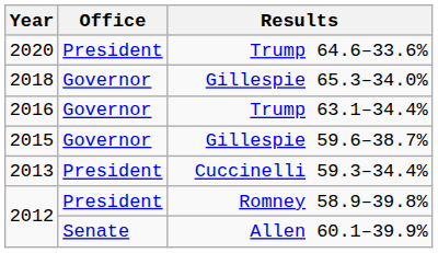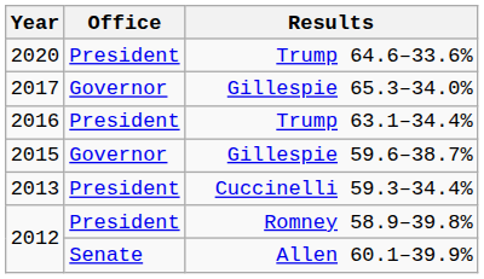Gillespie 65.3–34.0% | Year: 2018 -> 2017
Trump 63.1–34.4% | Office: Governor -> President
